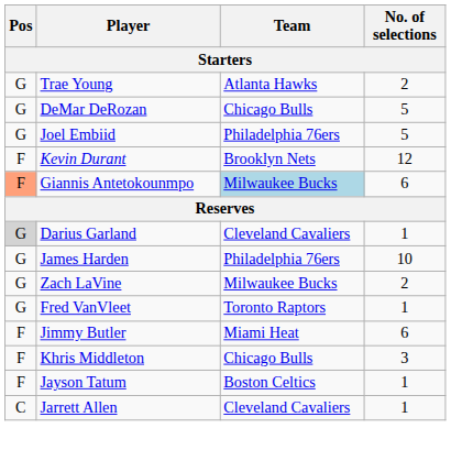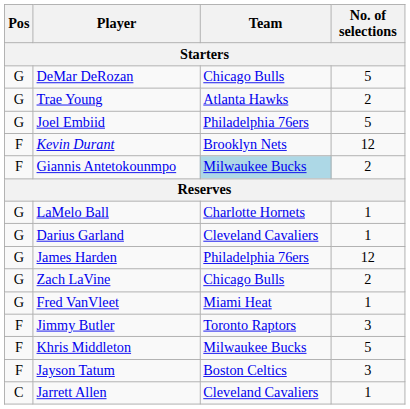rows swapped: Trae Young <-> DeMar DeRozan
Giannis Antetokounmpo | Pos: lightsalmon background -> no background
Giannis Antetokounmpo | No. of selections: 6 -> 2
+ row: G | LaMelo Ball | Charlotte Hornets | 1
Darius Garland | Pos: lightgrey background -> no background
James Harden | No. of selections: 10 -> 12
Zach LaVine | Team: Milwaukee Bucks -> Chicago Bulls
Fred VanVleet | Team: Toronto Raptors -> Miami Heat
Jimmy Butler | Team: Miami Heat -> Toronto Raptors
Jimmy Butler | No. of selections: 6 -> 3
Khris Middleton | Team: Chicago Bulls -> Milwaukee Bucks
Khris Middleton | No. of selections: 3 -> 5
Jayson Tatum | No. of selections: 1 -> 3
